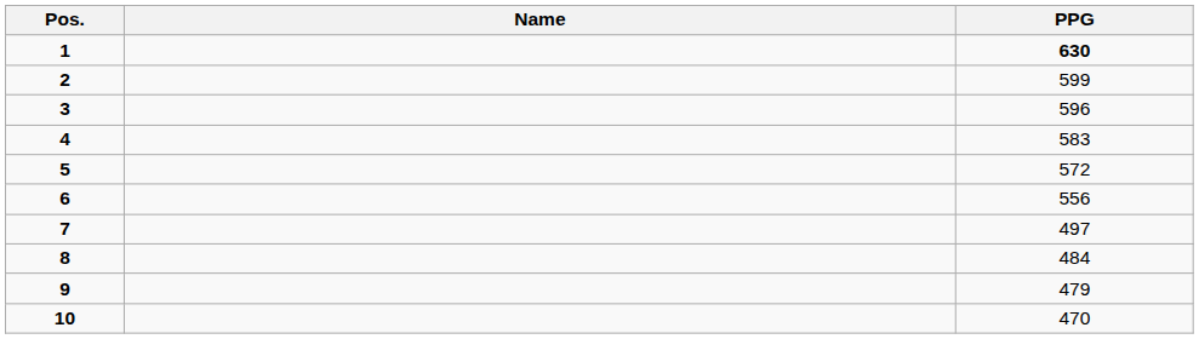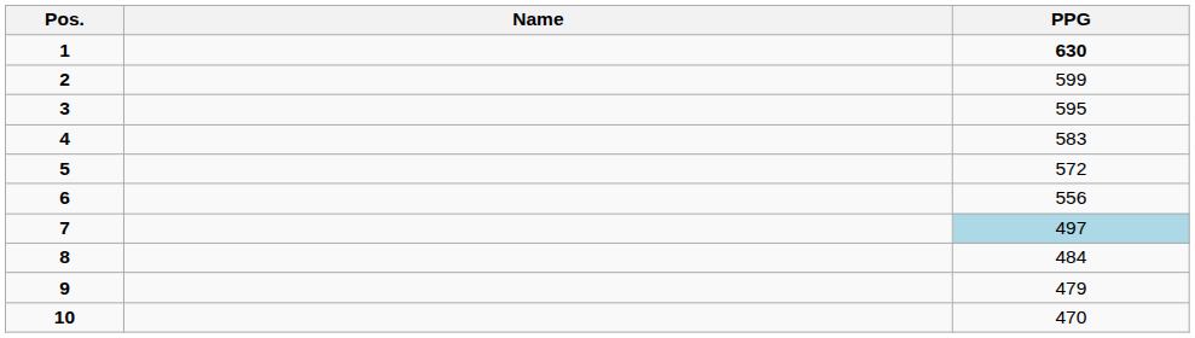3 | PPG: 596 -> 595
7 | PPG: no background -> lightblue background
